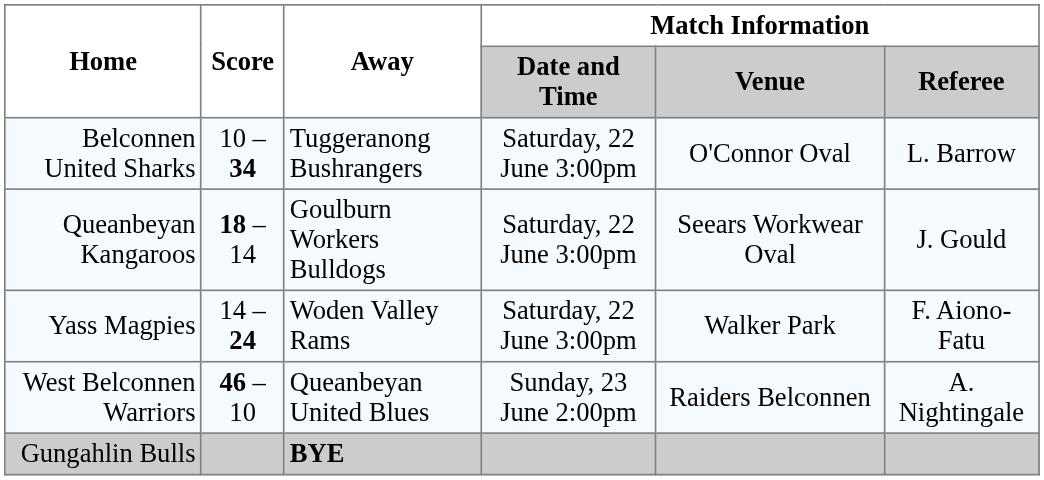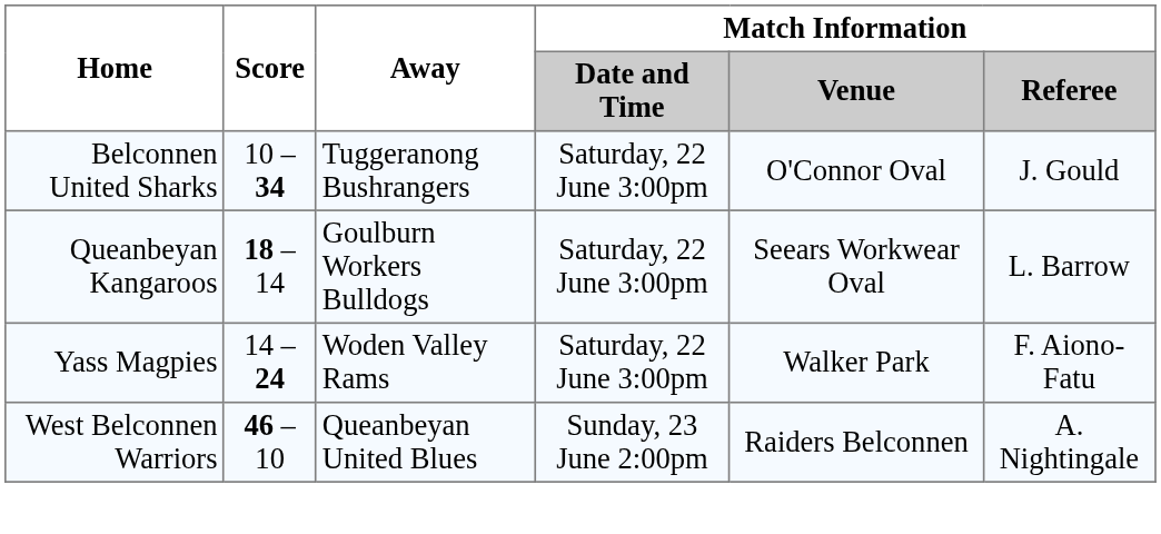Belconnen United Sharks | Match Information / Referee: L. Barrow -> J. Gould
Queanbeyan Kangaroos | Match Information / Referee: J. Gould -> L. Barrow
- row: Gungahlin Bulls | BYE
